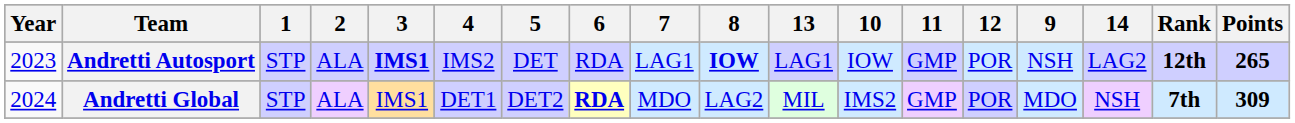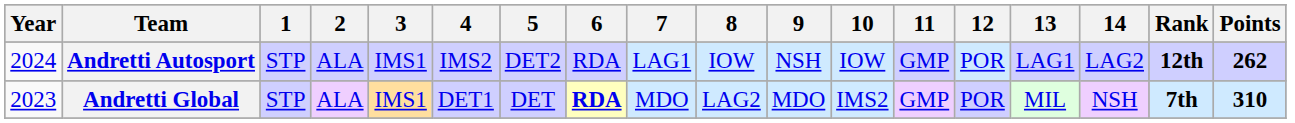columns swapped: 9 <-> 13
Andretti Autosport | Year: 2023 -> 2024
Andretti Autosport | 3: bold -> normal
Andretti Autosport | 5: DET -> DET2
Andretti Autosport | 8: bold -> normal
Andretti Autosport | Points: 265 -> 262
Andretti Global | Year: 2024 -> 2023
Andretti Global | 5: DET2 -> DET
Andretti Global | Points: 309 -> 310
